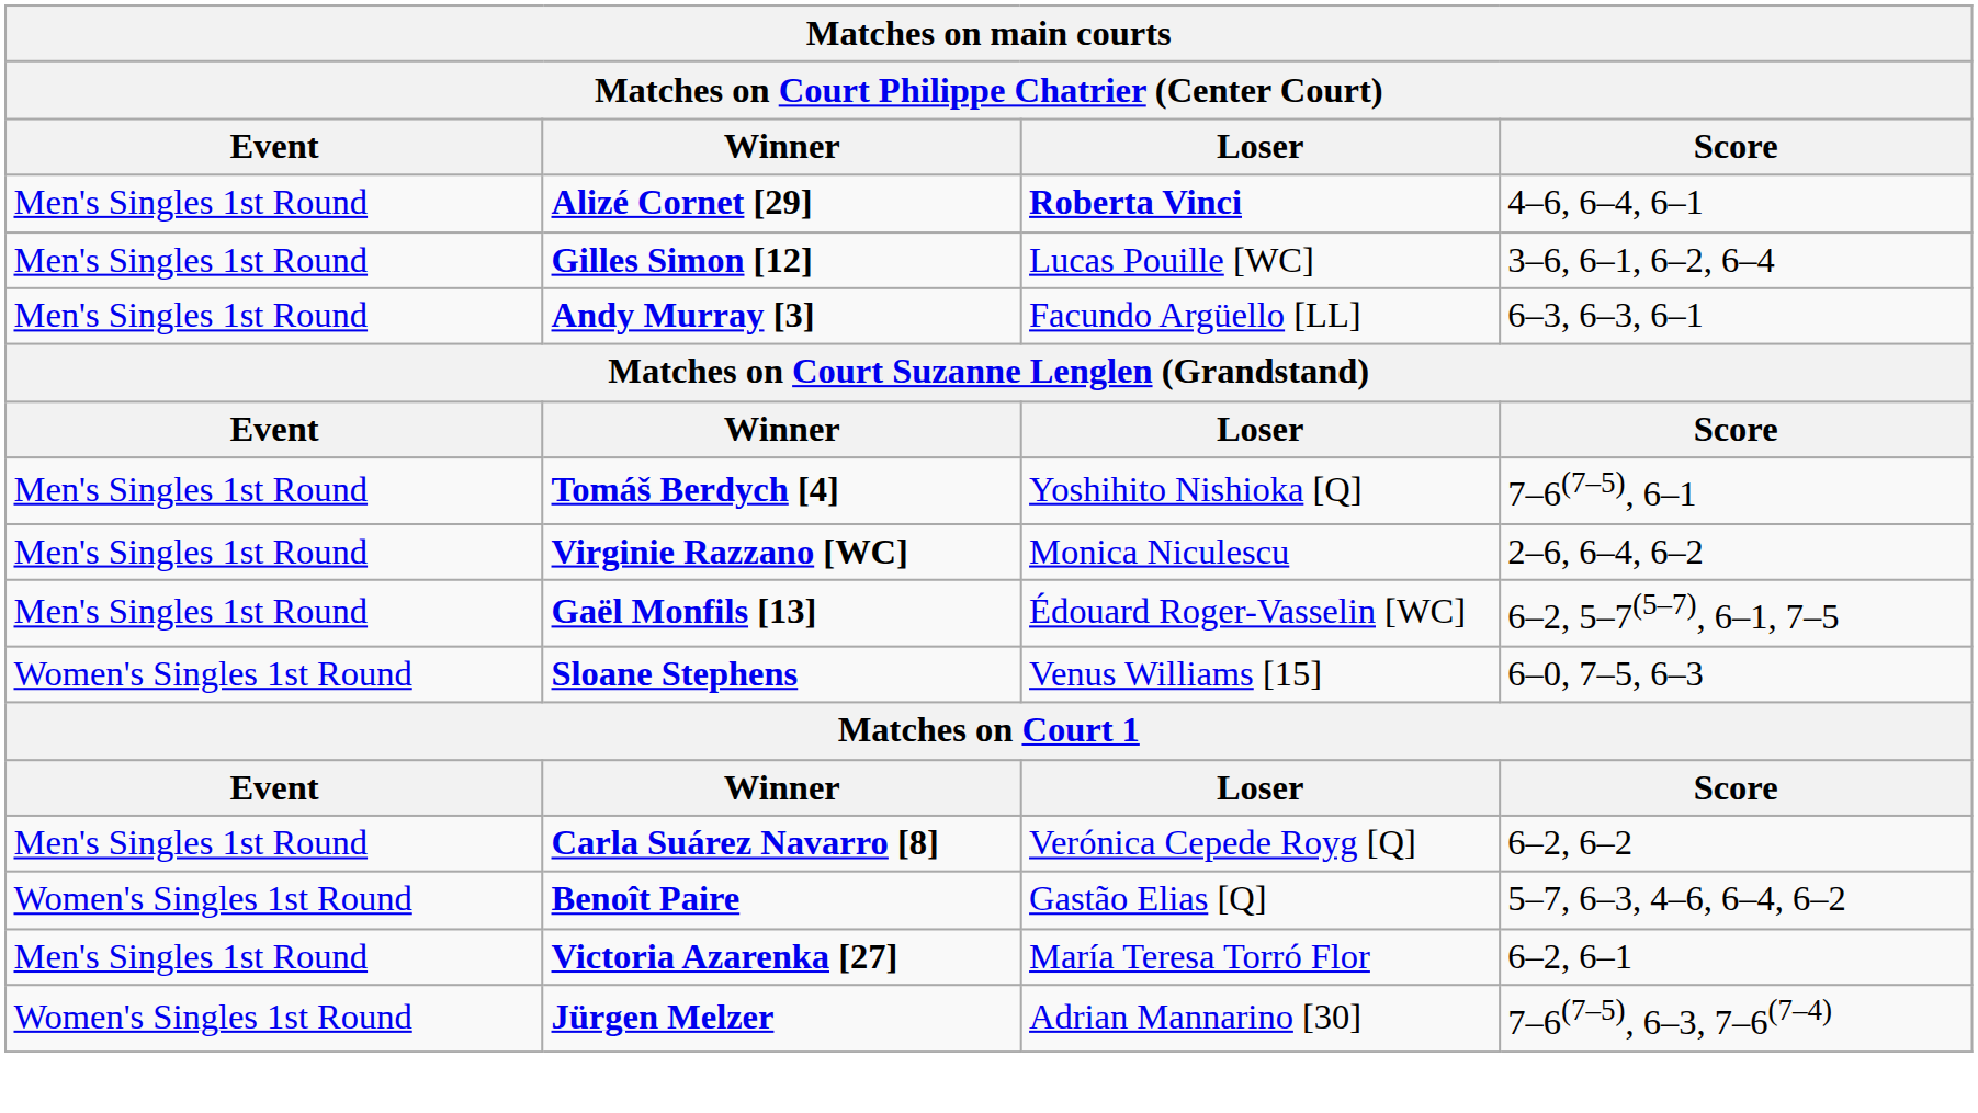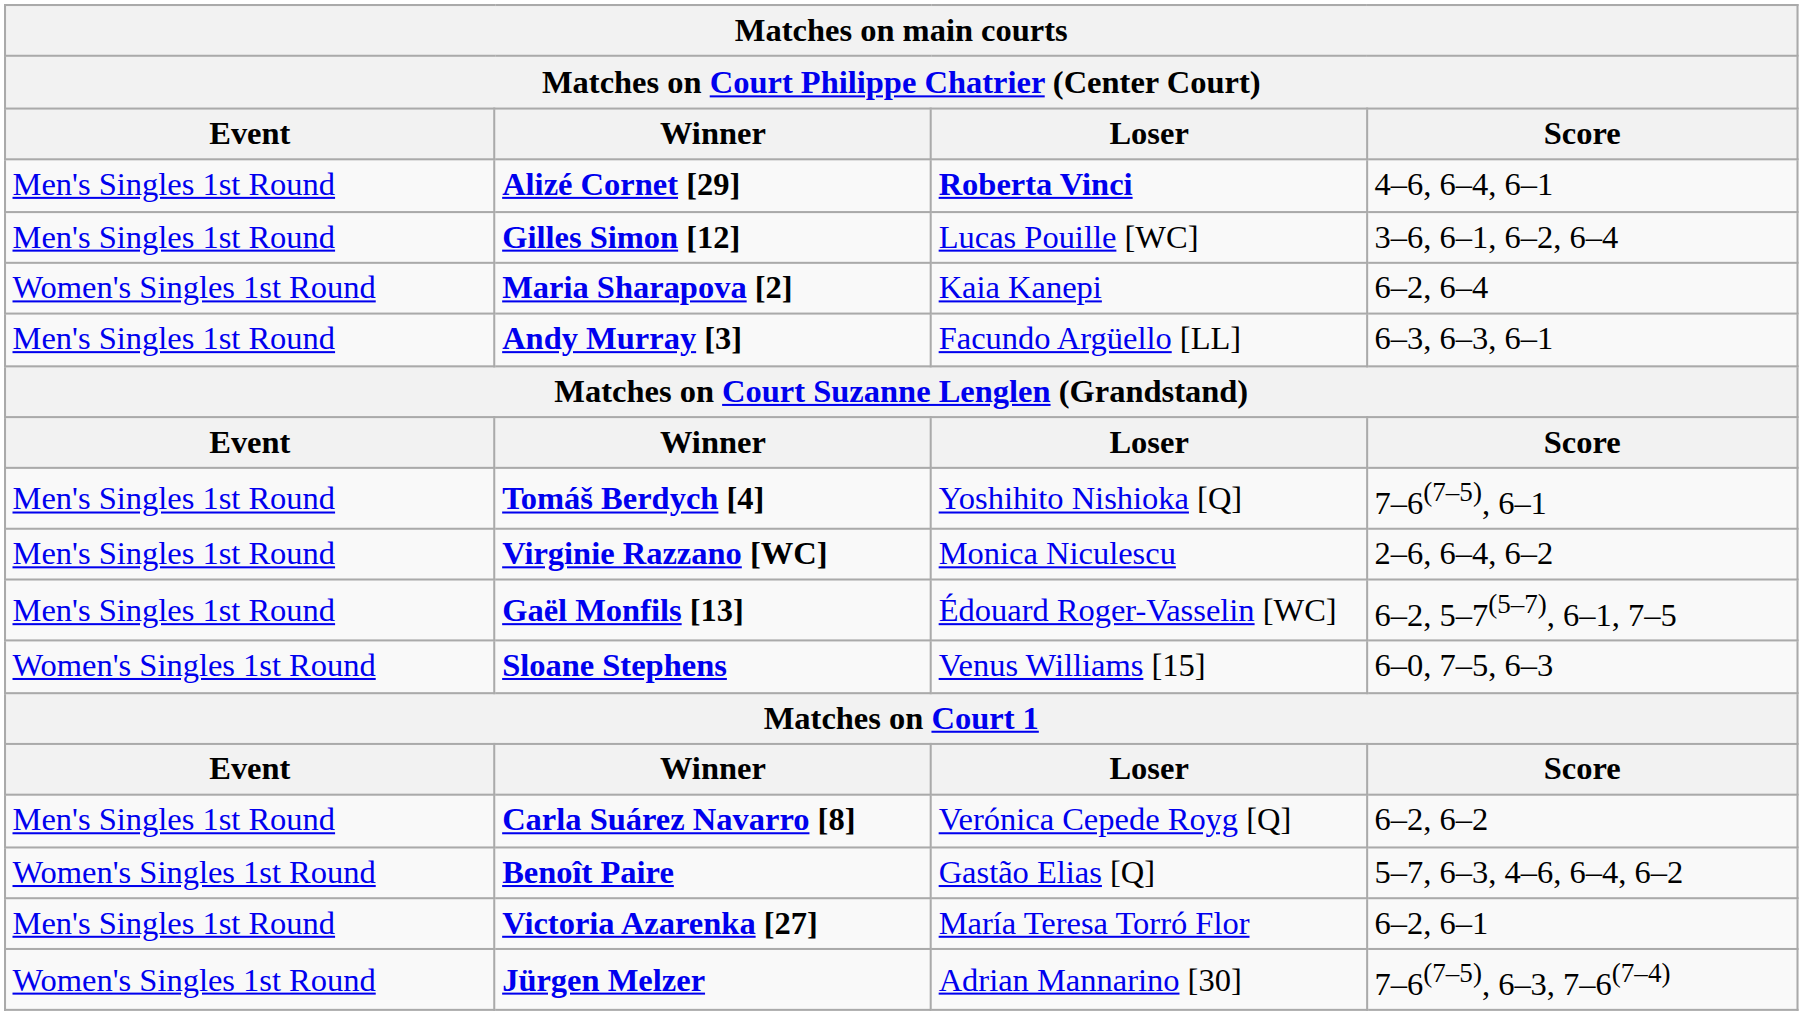+ row: Women's Singles 1st Round | Maria Sharapova [2] | Kaia Kanepi | 6–2, 6–4
